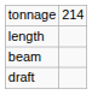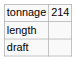- row: beam
